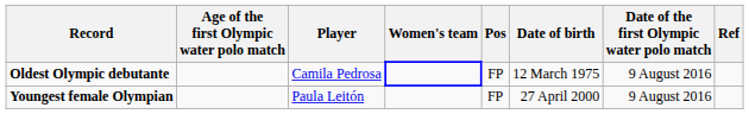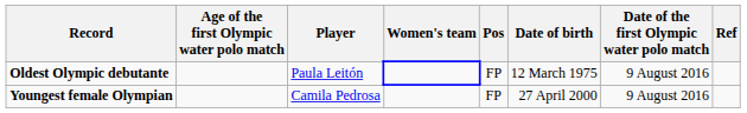Oldest Olympic debutante | Player: Camila Pedrosa -> Paula Leitón
Youngest female Olympian | Player: Paula Leitón -> Camila Pedrosa
